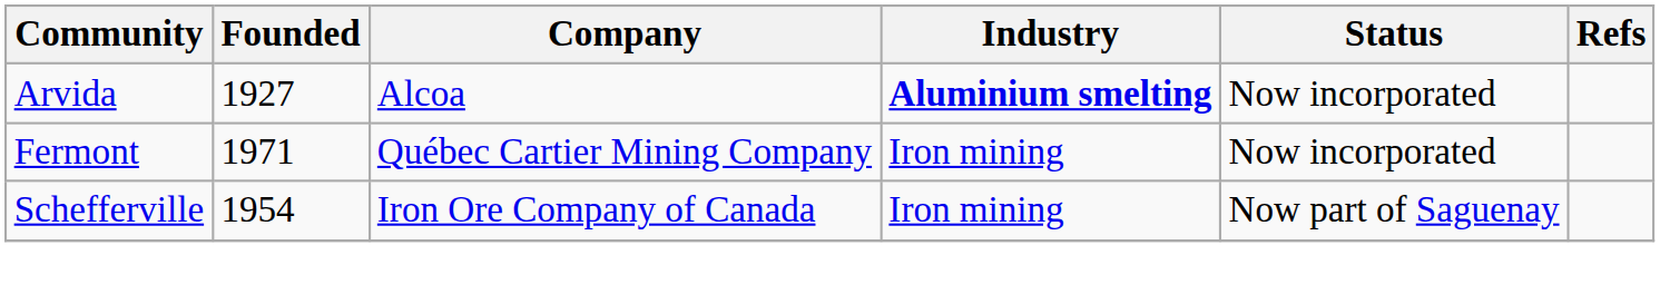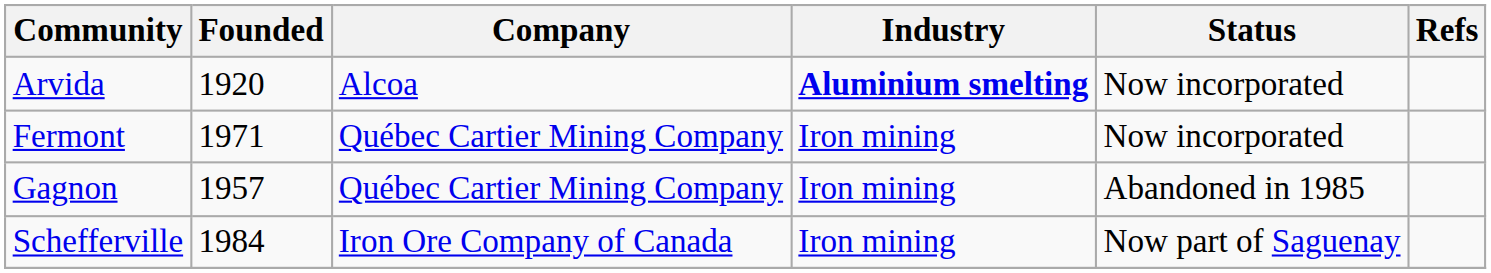Arvida | Founded: 1927 -> 1920
+ row: Gagnon | 1957 | Québec Cartier Mining Company | Iron mining | Abandoned in 1985
Schefferville | Founded: 1954 -> 1984
